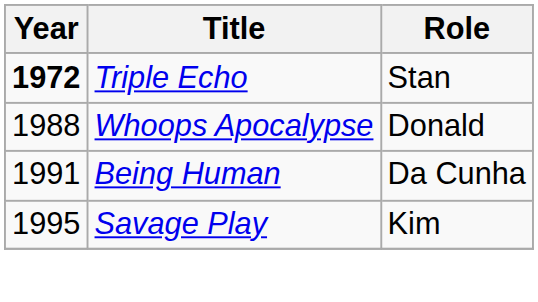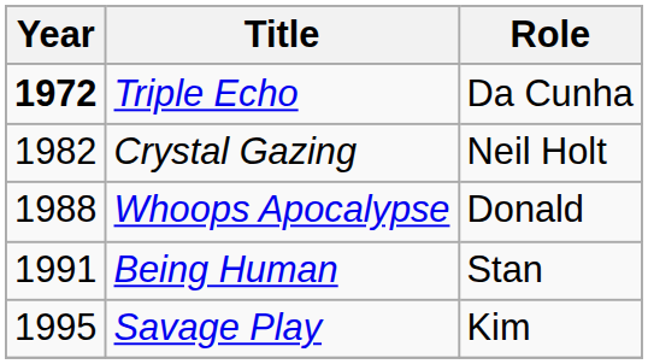Triple Echo | Role: Stan -> Da Cunha
+ row: 1982 | Crystal Gazing | Neil Holt
Being Human | Role: Da Cunha -> Stan
